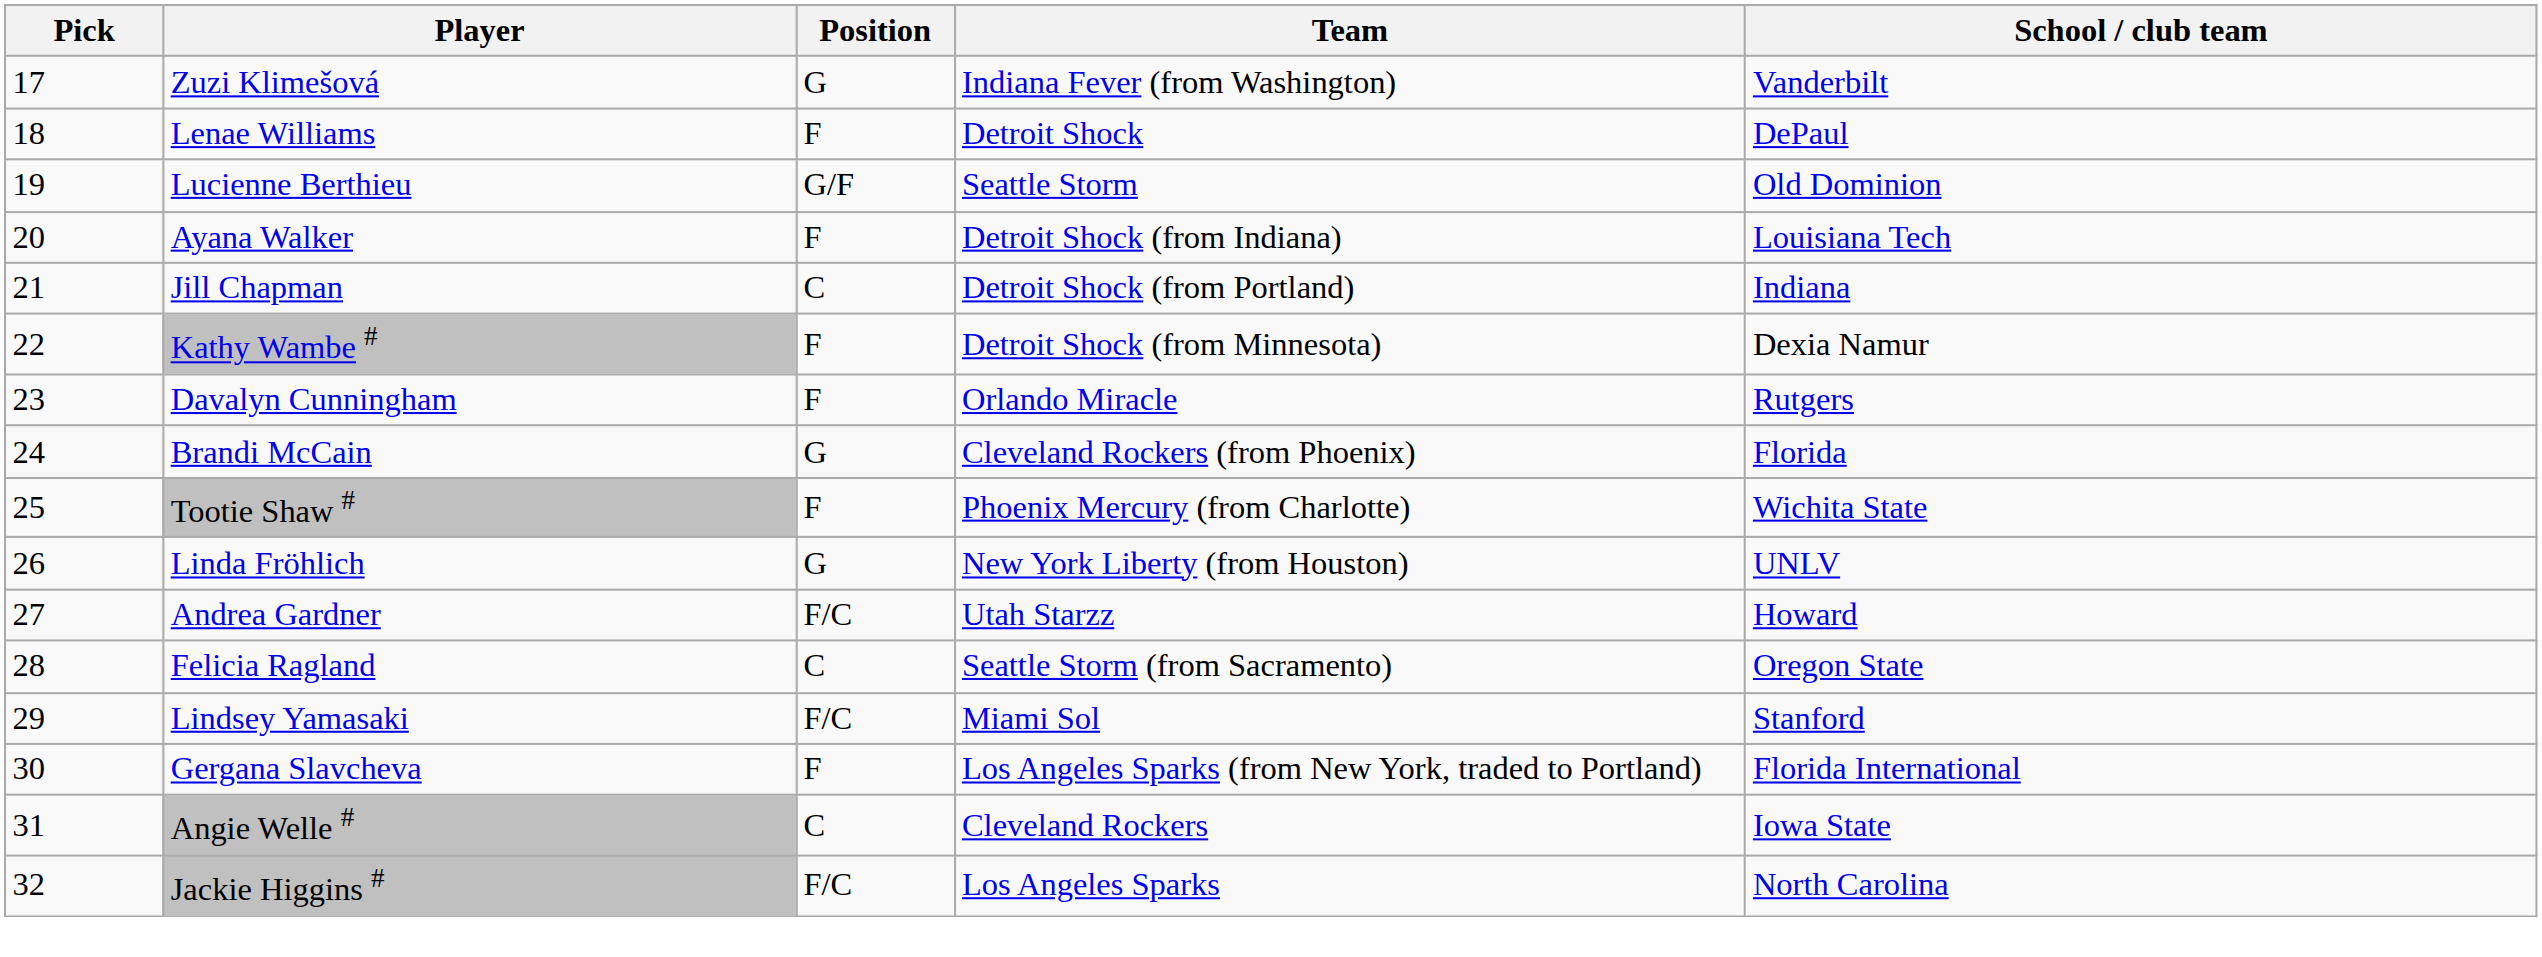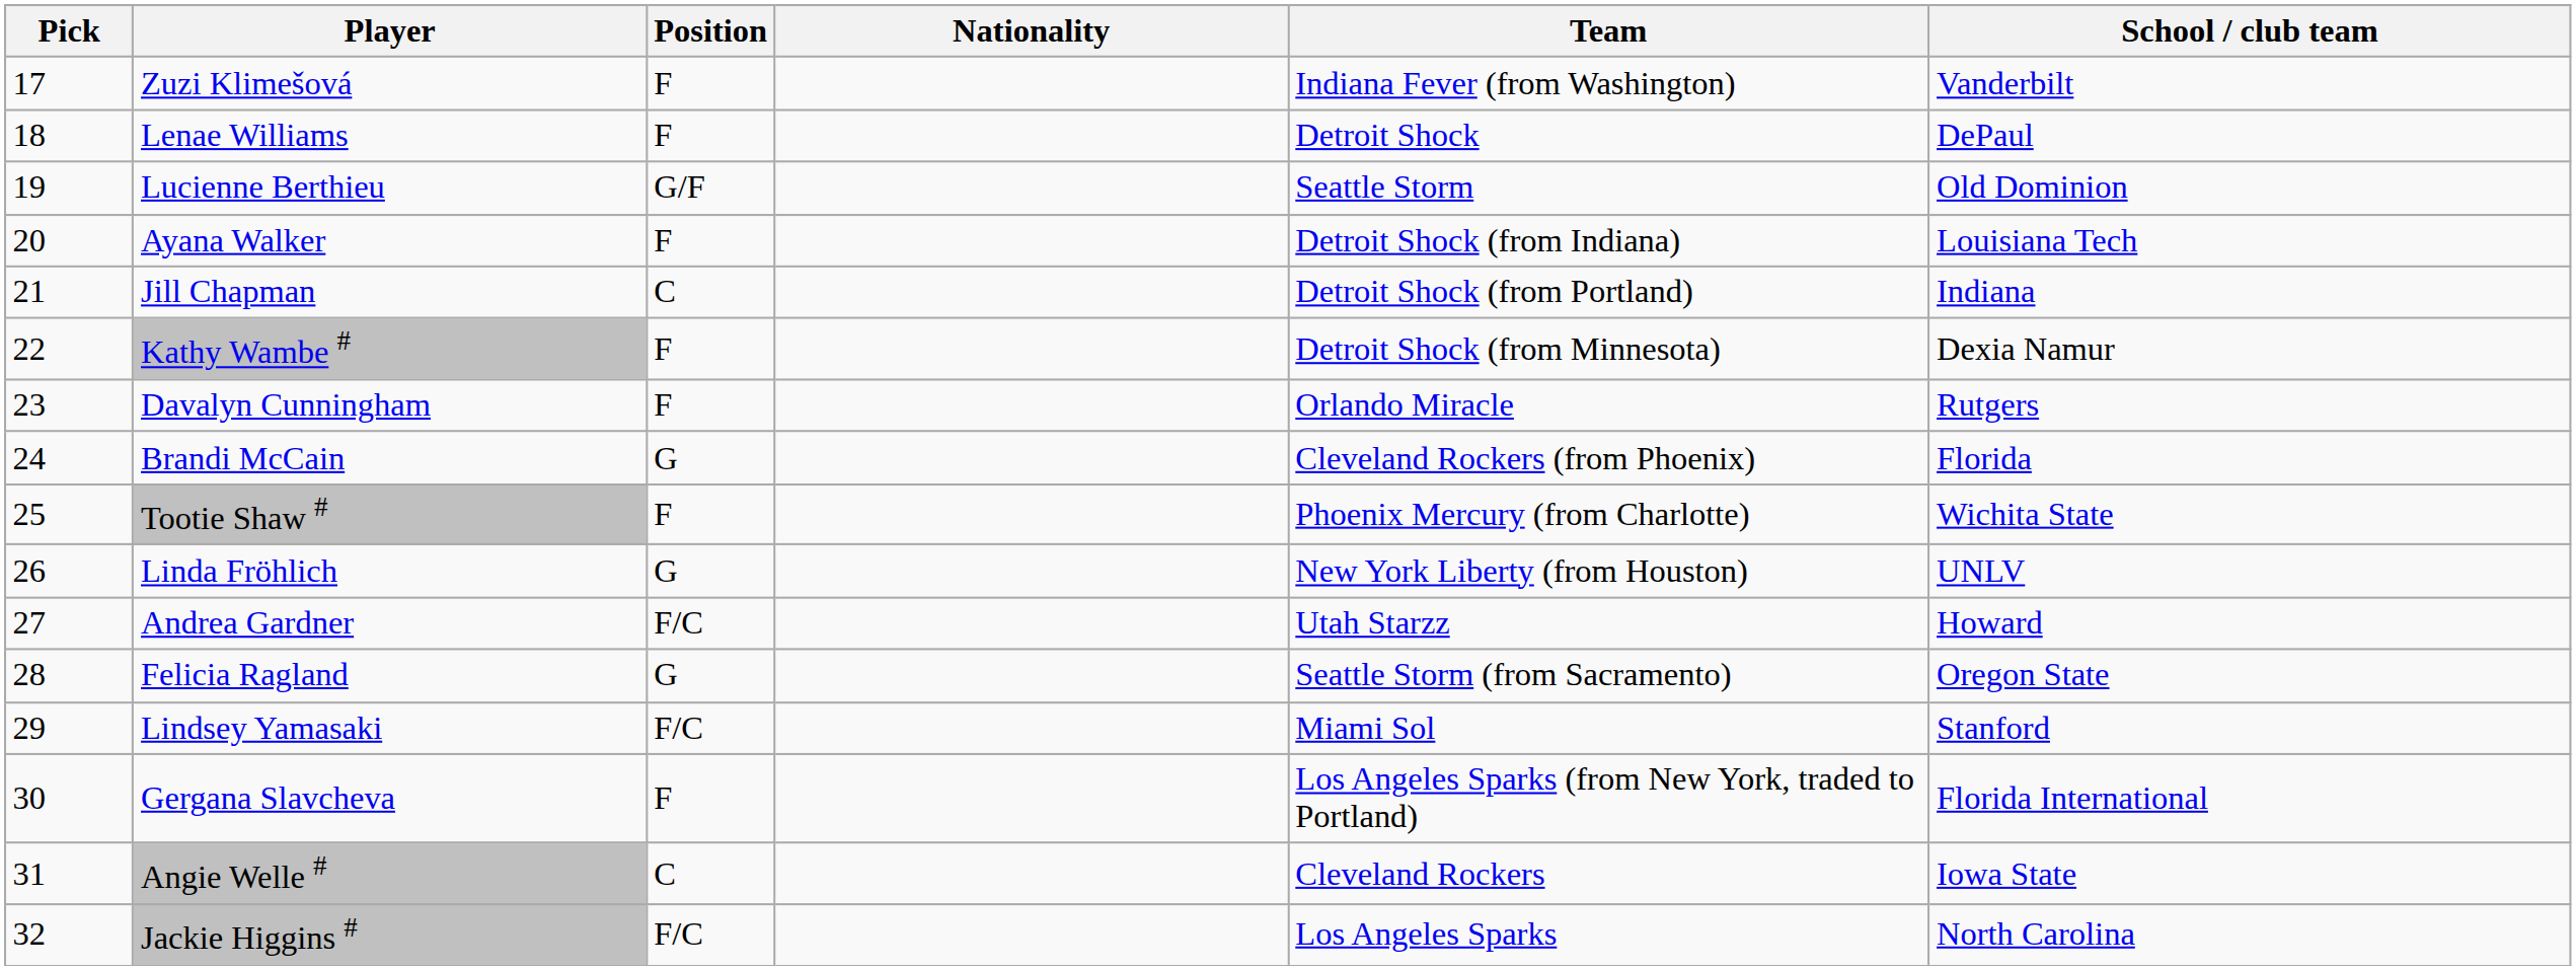+ column: Nationality
Zuzi Klimešová | Position: G -> F
Felicia Ragland | Position: C -> G
